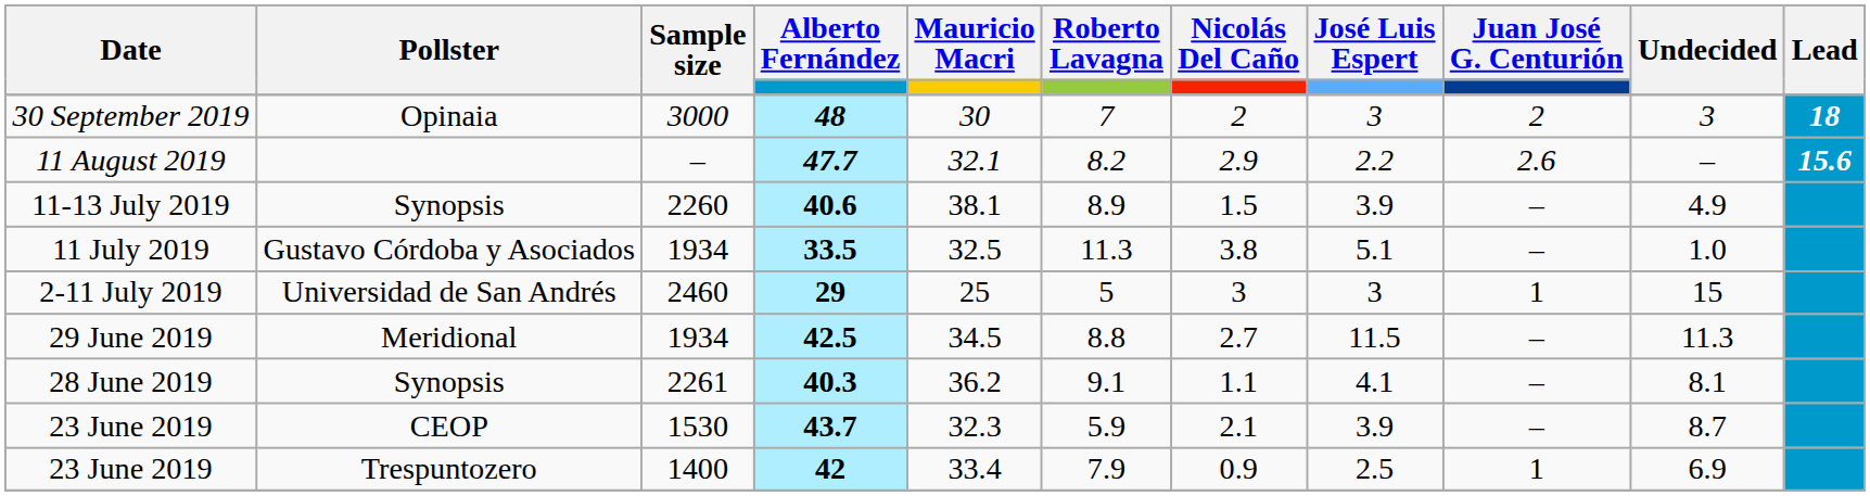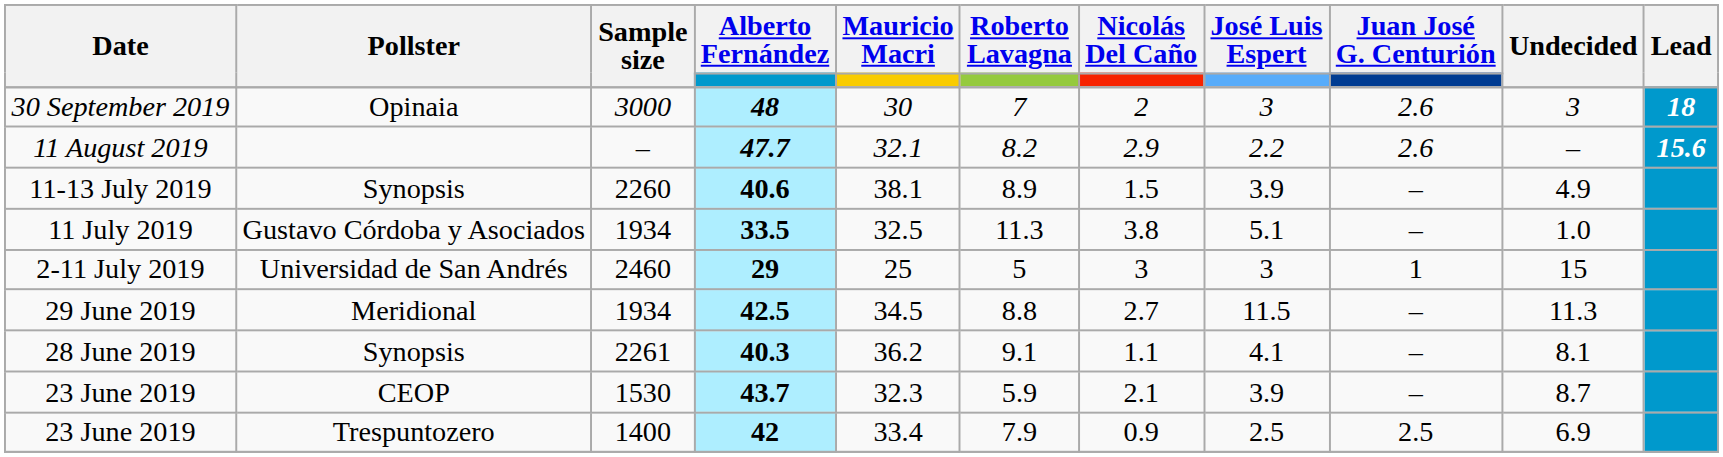30 September 2019 | Juan José G. Centurión: 2 -> 2.6
23 June 2019 / Trespuntozero | Juan José G. Centurión: 1 -> 2.5
